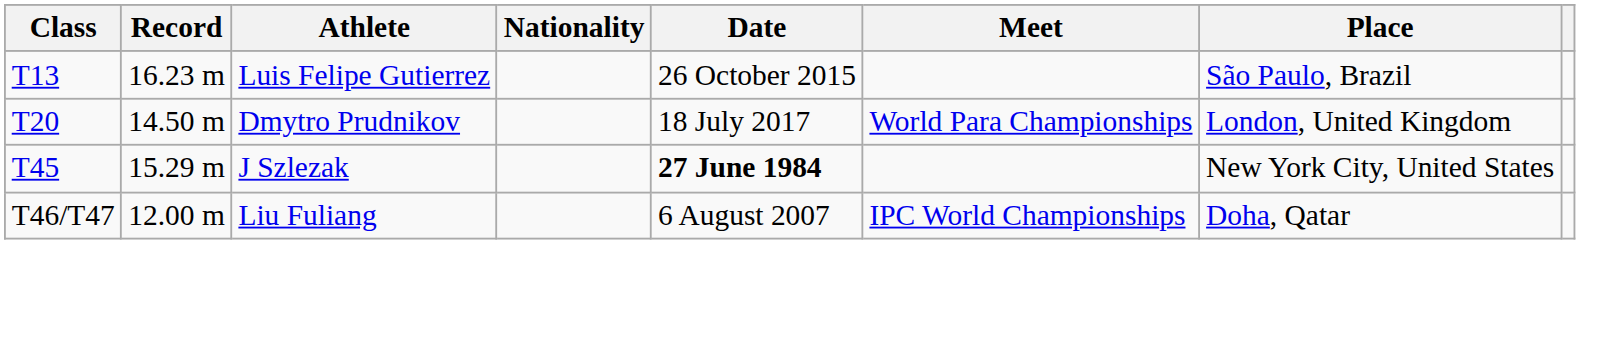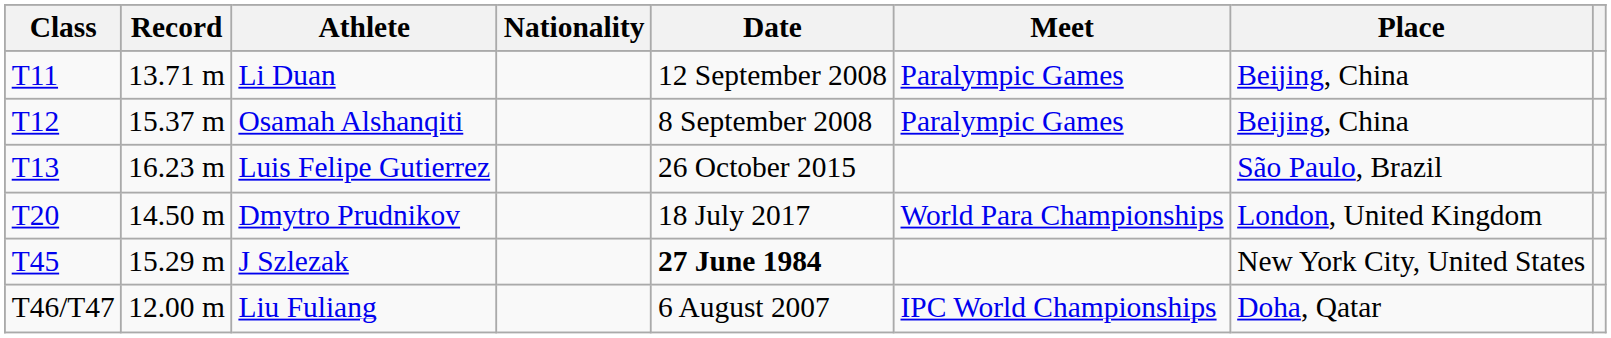+ row: T11 | 13.71 m | Li Duan | 12 September 2008 | Paralympic Games | Beijing, China
+ row: T12 | 15.37 m | Osamah Alshanqiti | 8 September 2008 | Paralympic Games | Beijing, China
